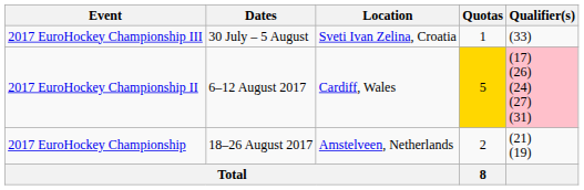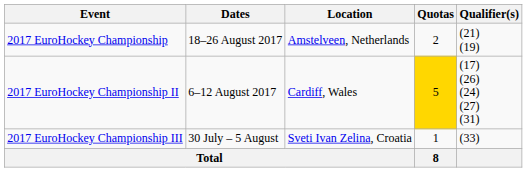rows swapped: 2017 EuroHockey Championship <-> 2017 EuroHockey Championship III
2017 EuroHockey Championship II | Qualifier(s): pink background -> no background
